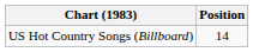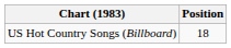US Hot Country Songs (Billboard) | Position: 14 -> 18
